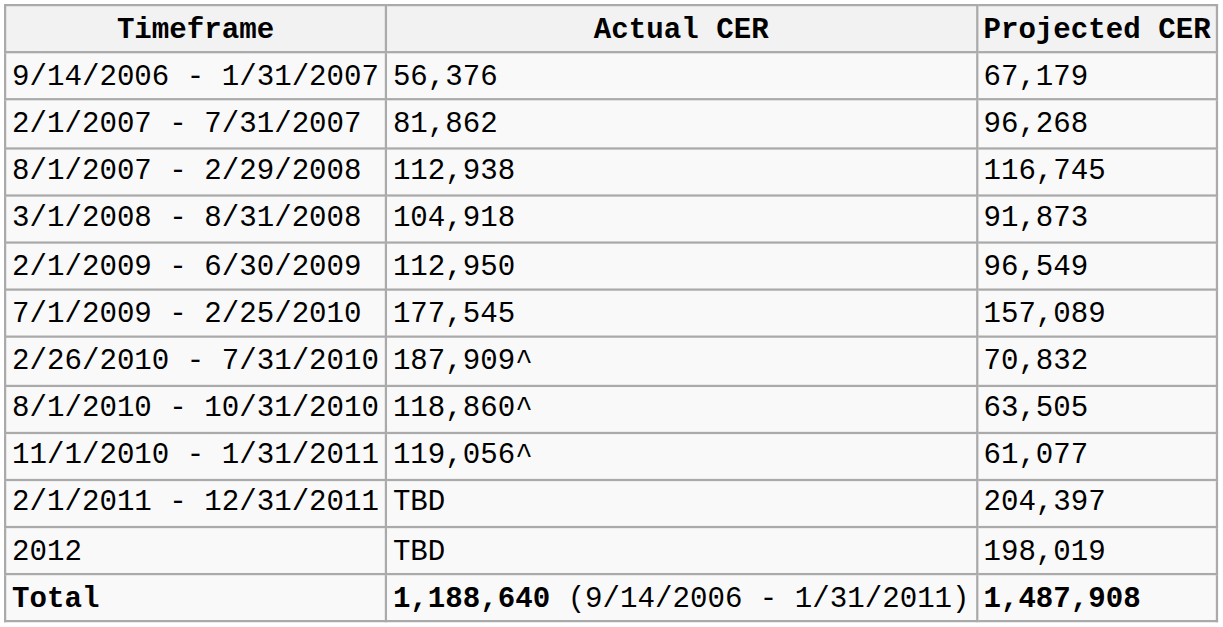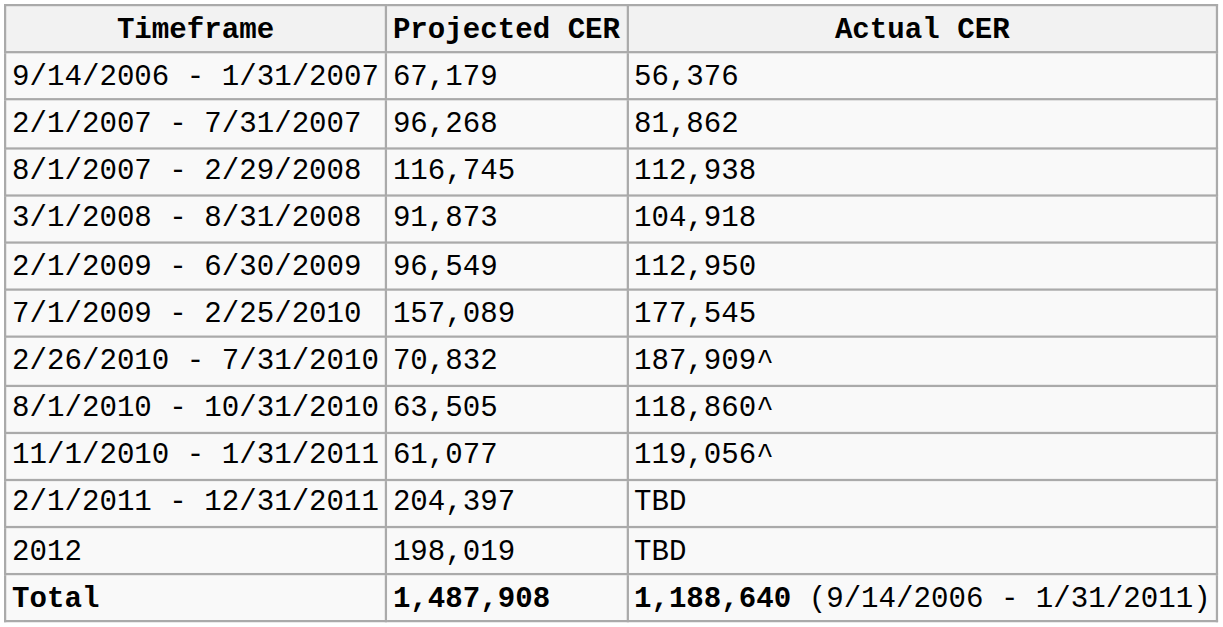columns swapped: Projected CER <-> Actual CER
